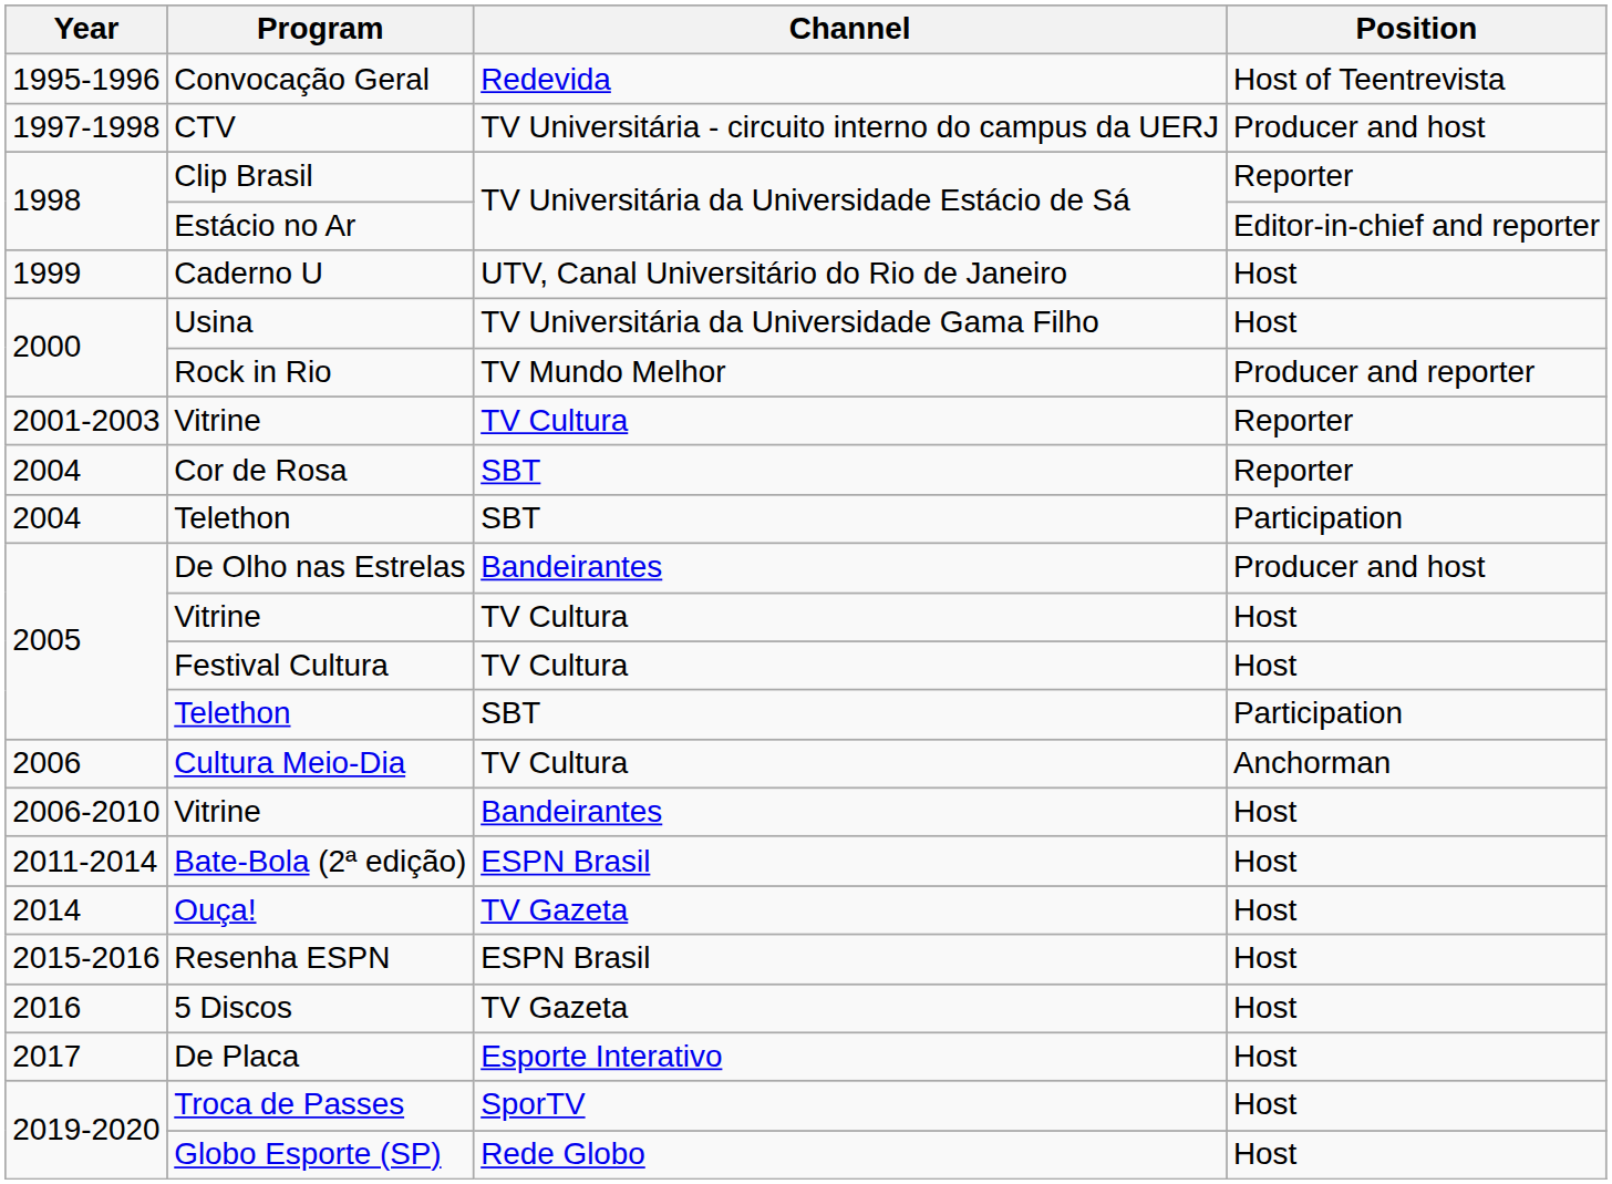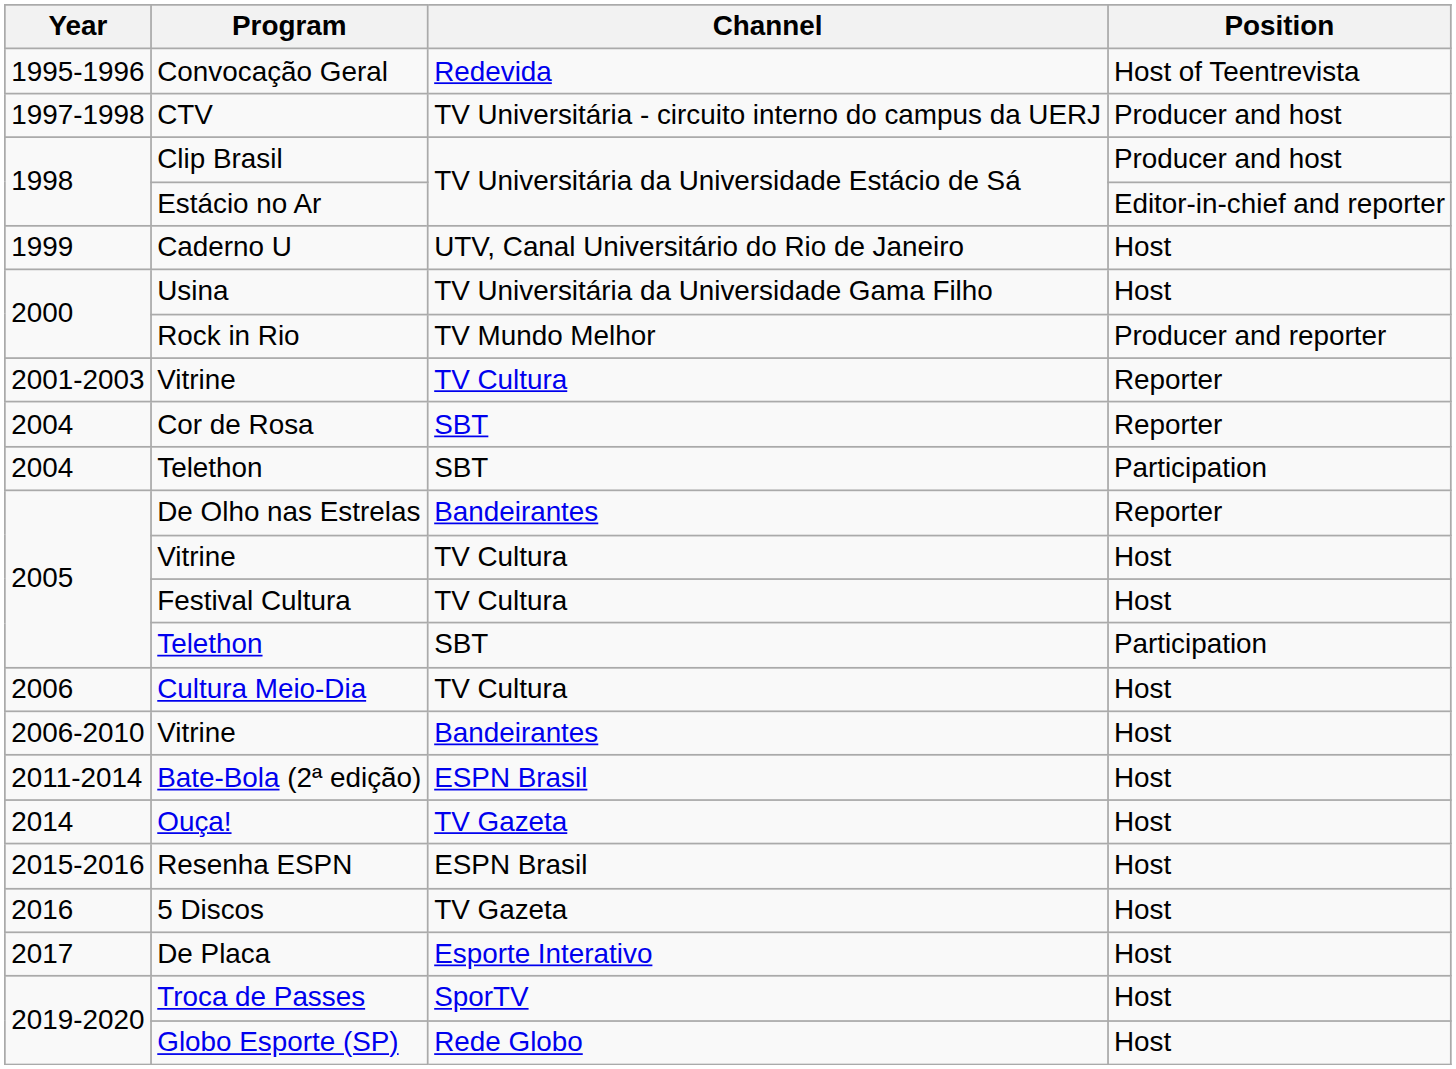Clip Brasil | Position: Reporter -> Producer and host
De Olho nas Estrelas | Position: Producer and host -> Reporter
Cultura Meio-Dia | Position: Anchorman -> Host
